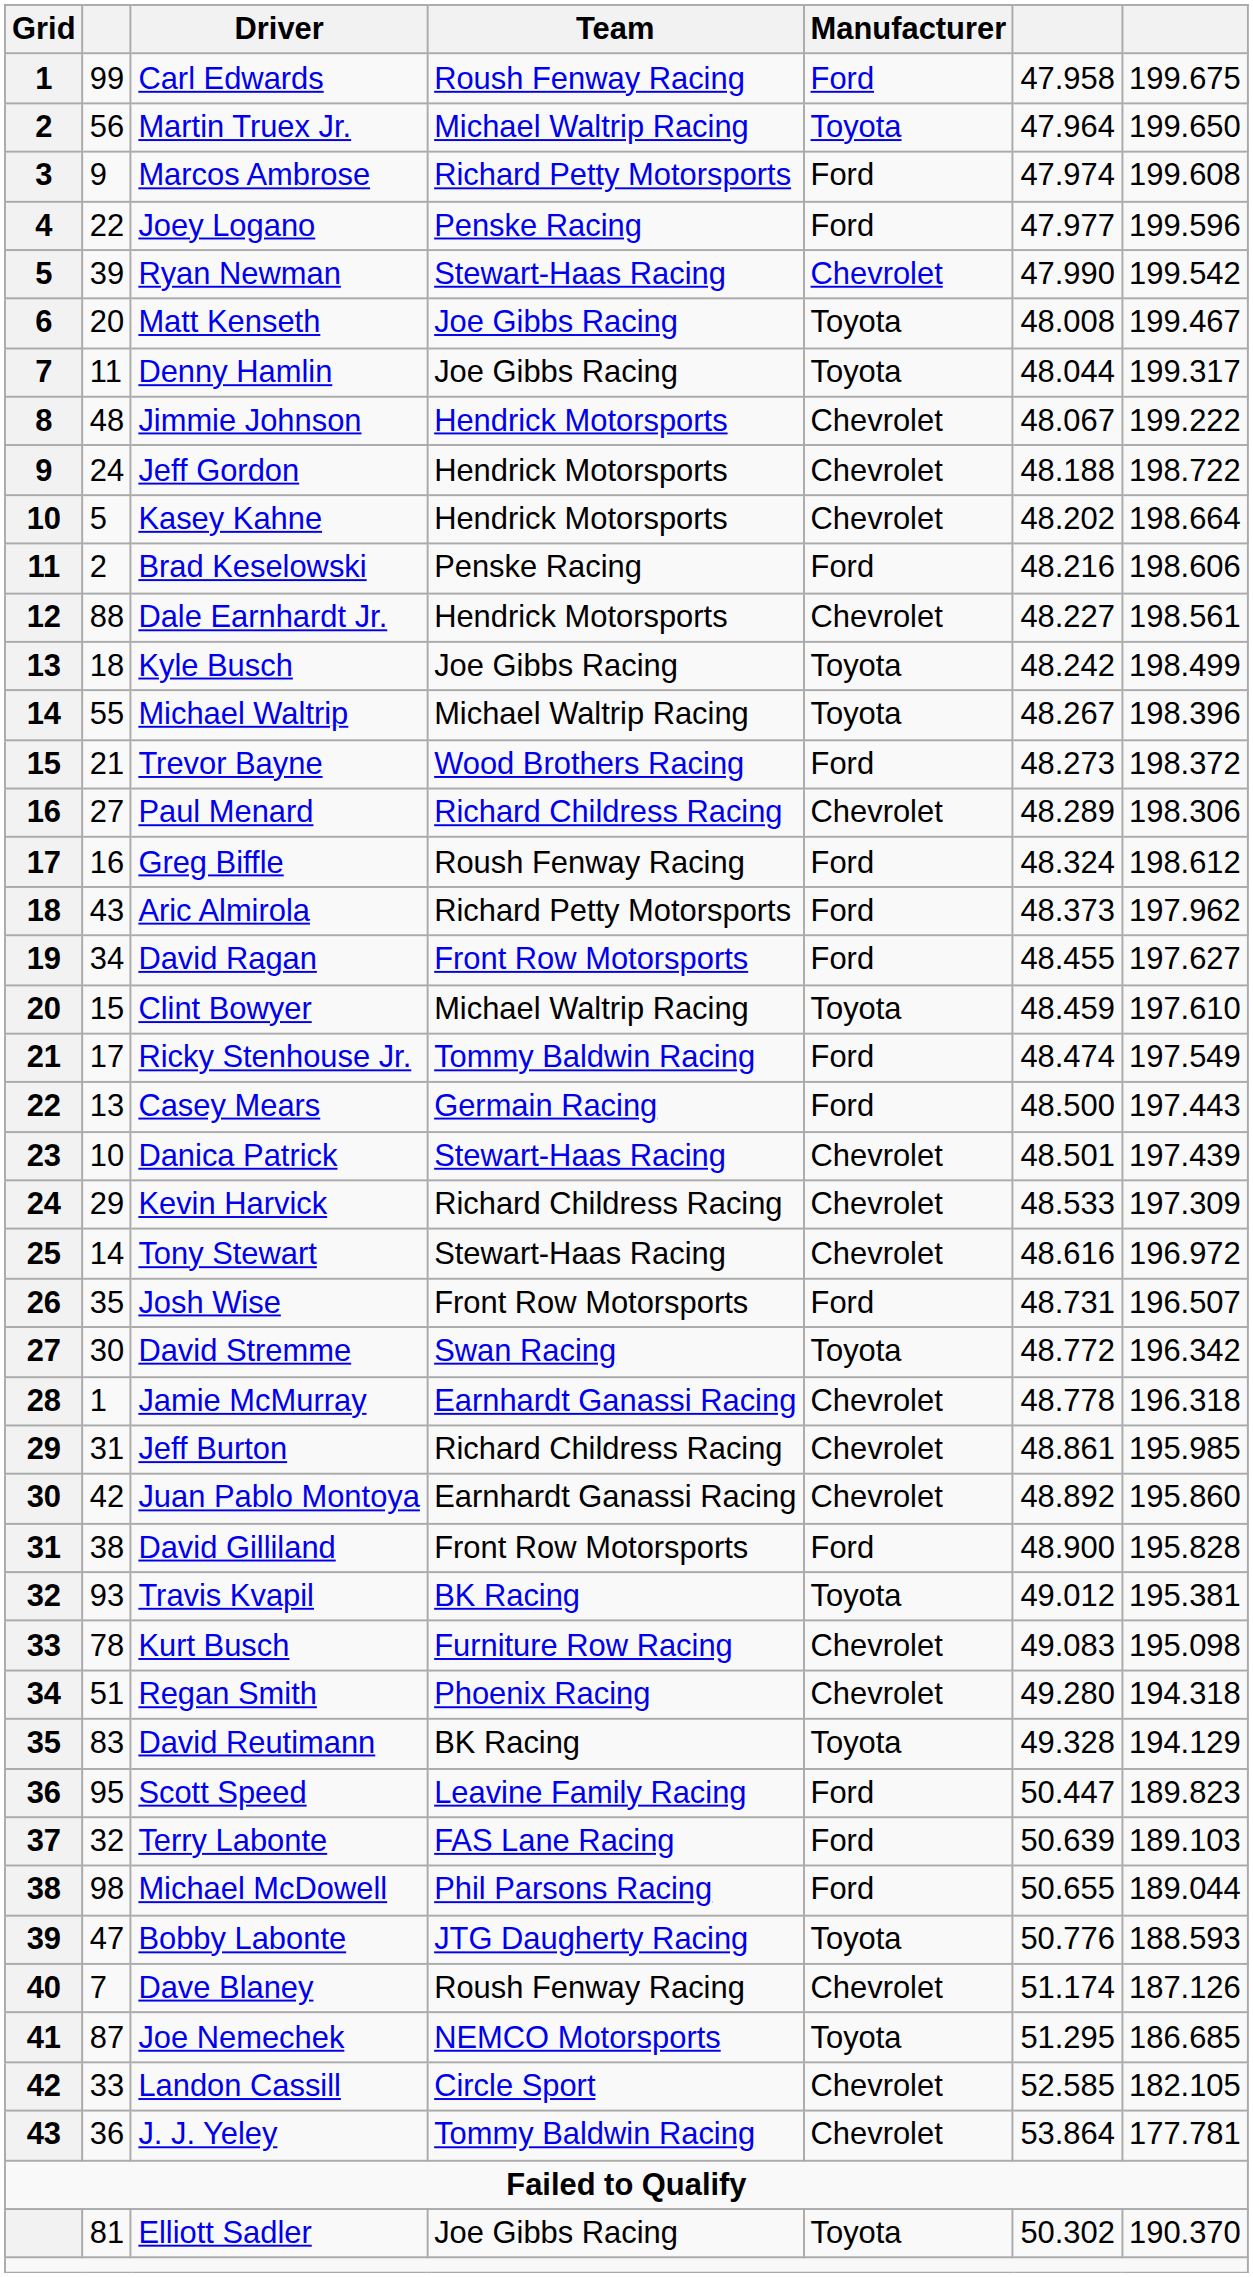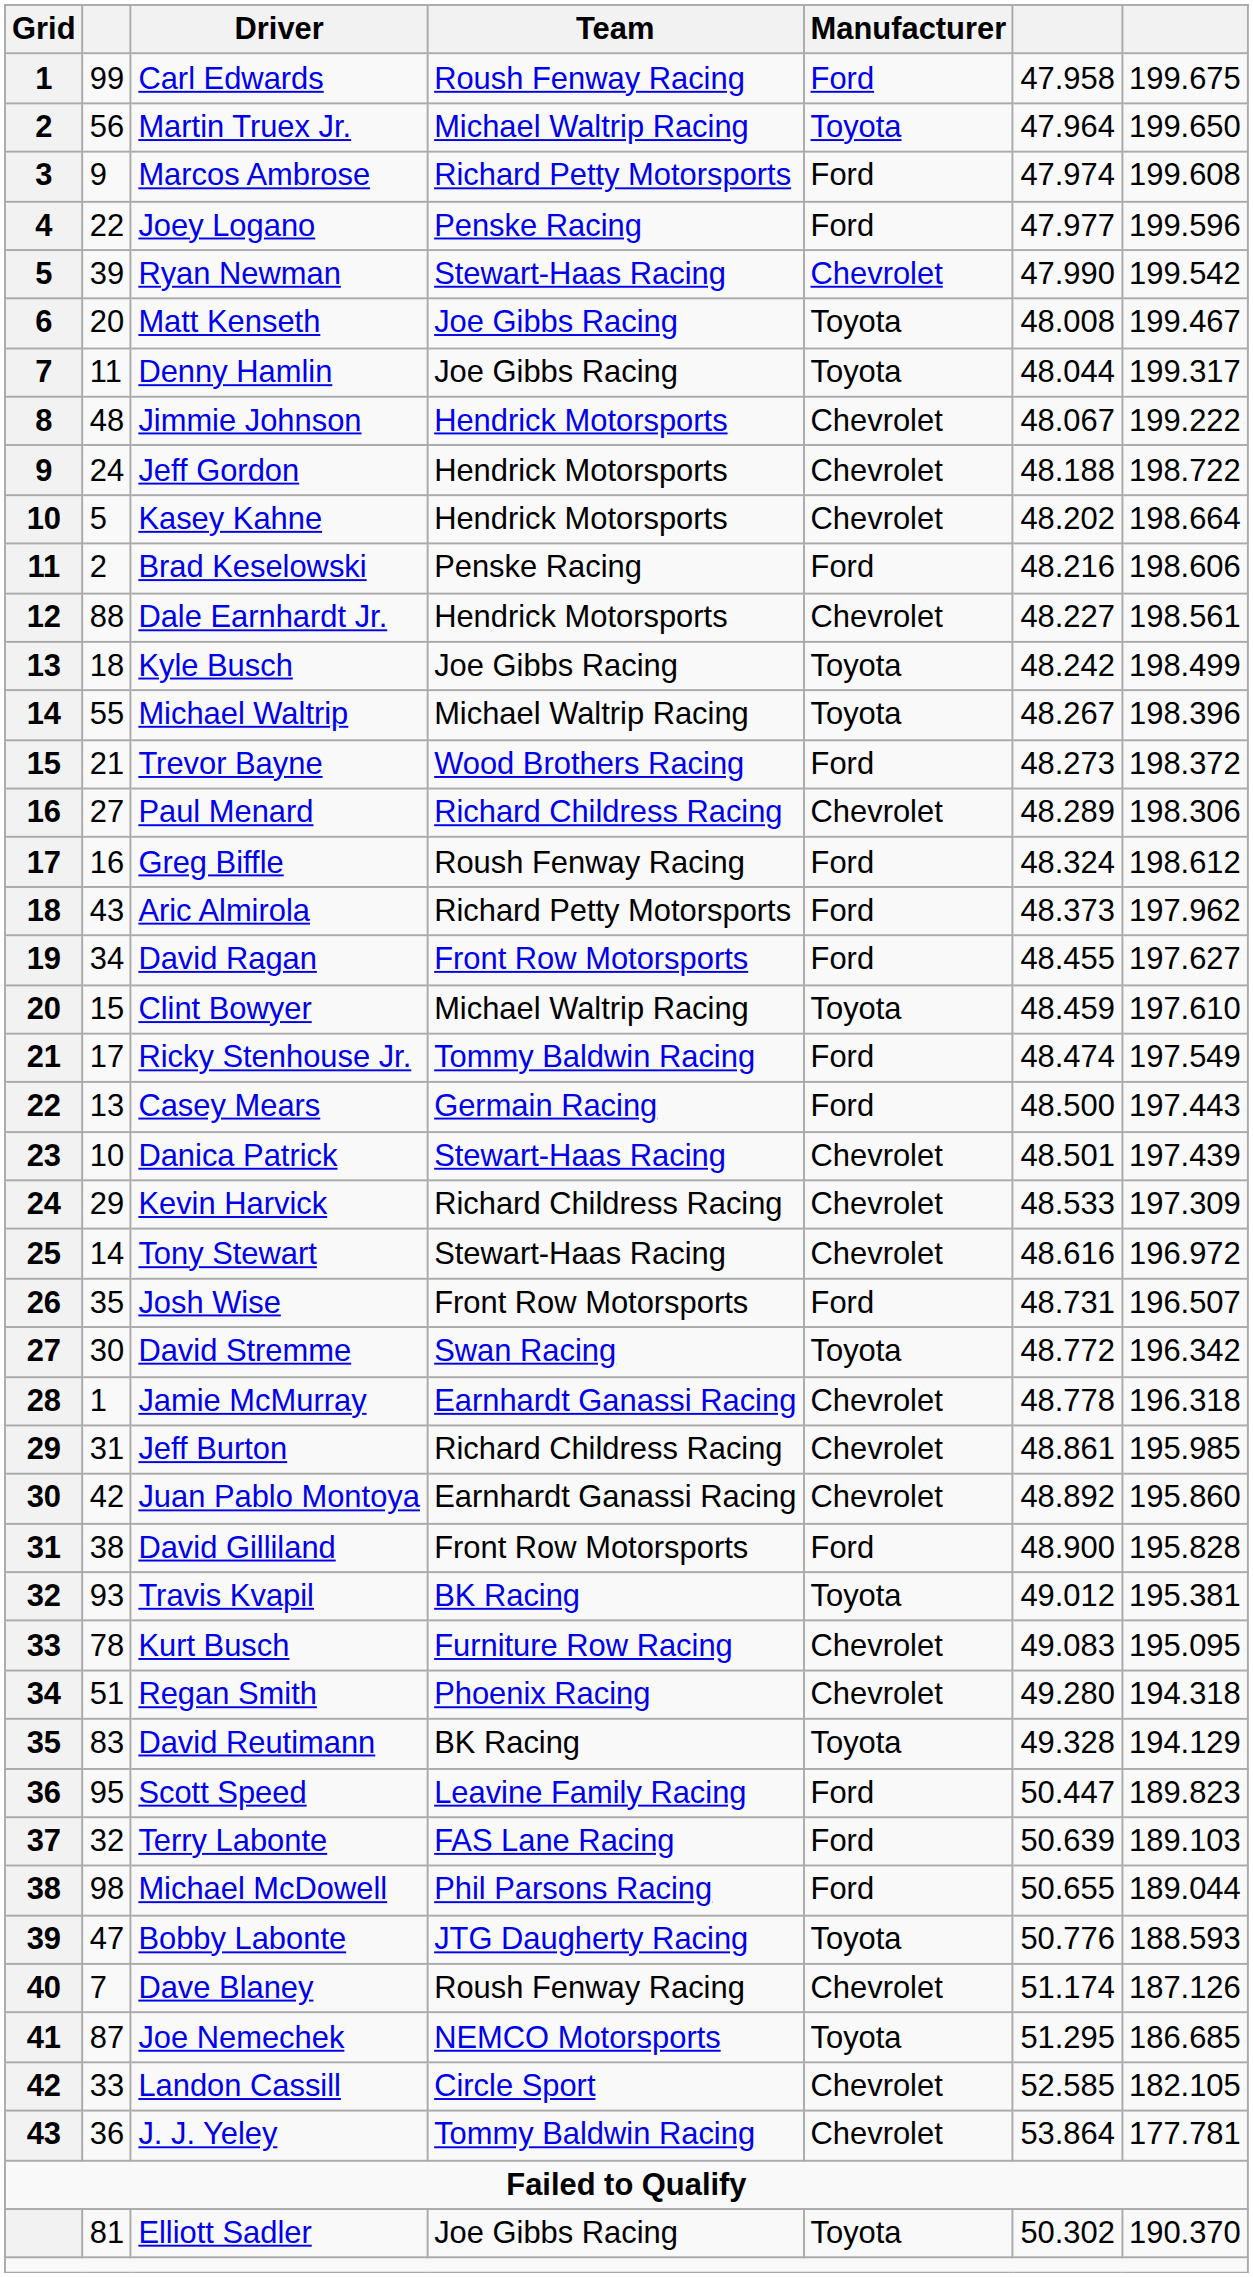Kurt Busch | column 7: 195.098 -> 195.095
